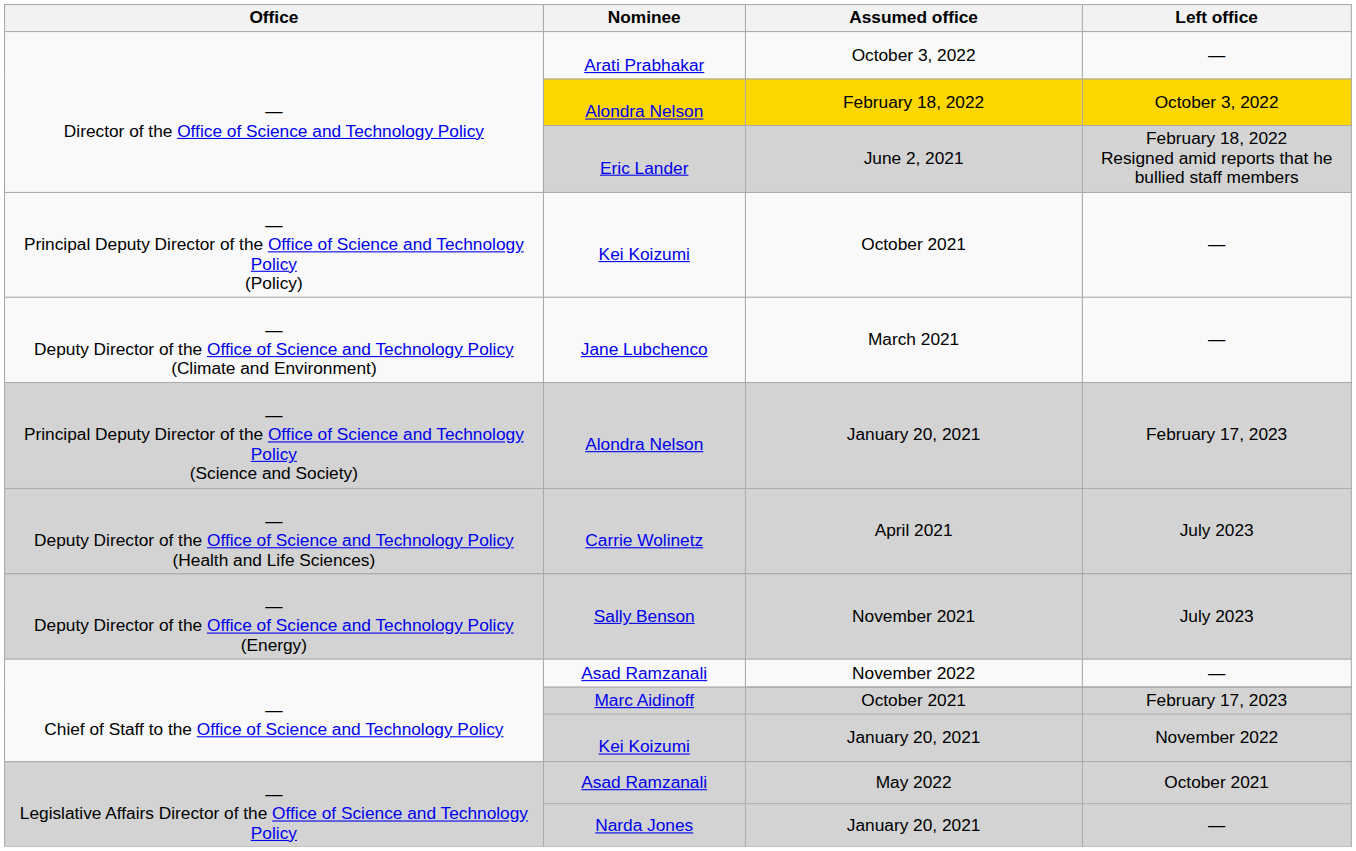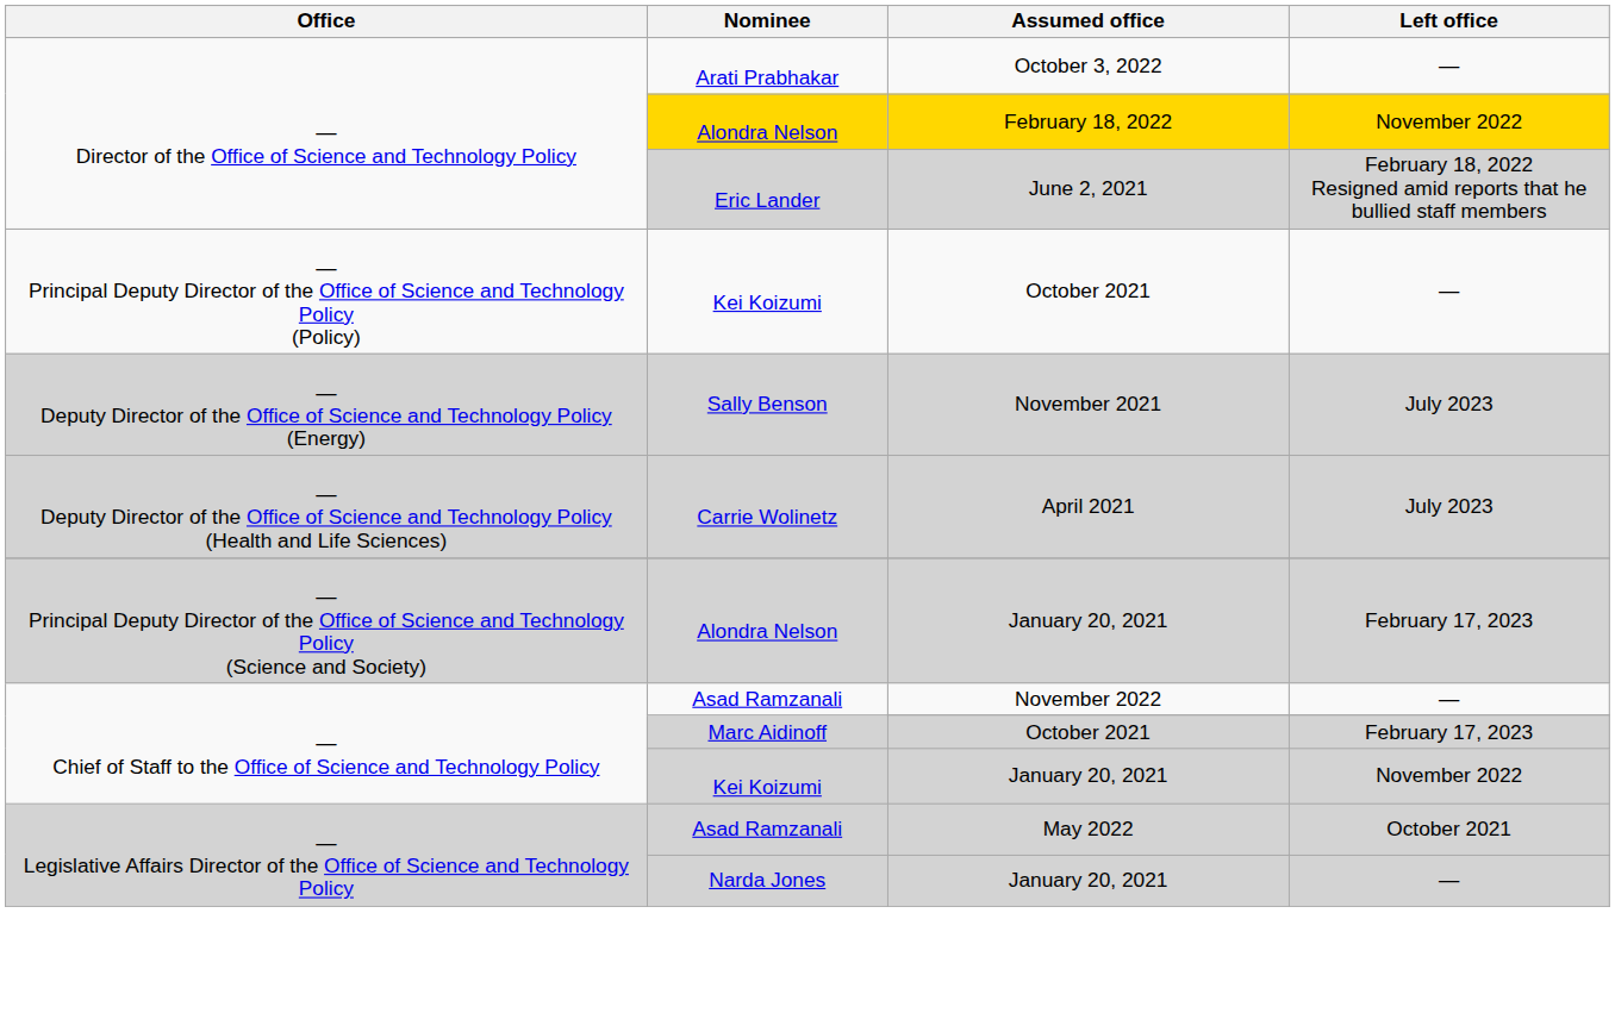February 18, 2022 | Left office: October 3, 2022 -> November 2022
- row: — Deputy Director of the Office of Science and Technology Policy (Climate and Environment) | Jane Lubchenco | March 2021 | —
rows swapped: November 2021 <-> Alondra Nelson / January 20, 2021
